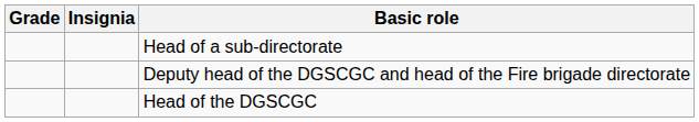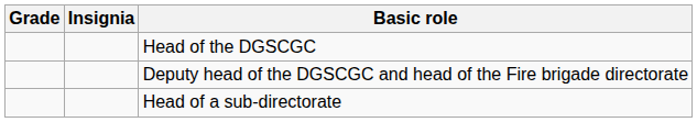rows swapped: Head of a sub-directorate <-> Head of the DGSCGC
